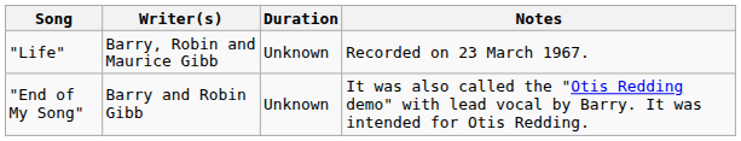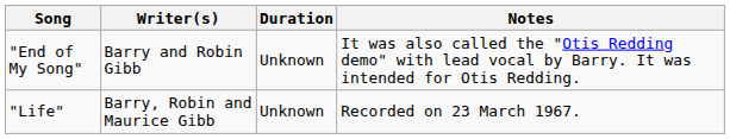rows swapped: "Life" <-> "End of My Song"
